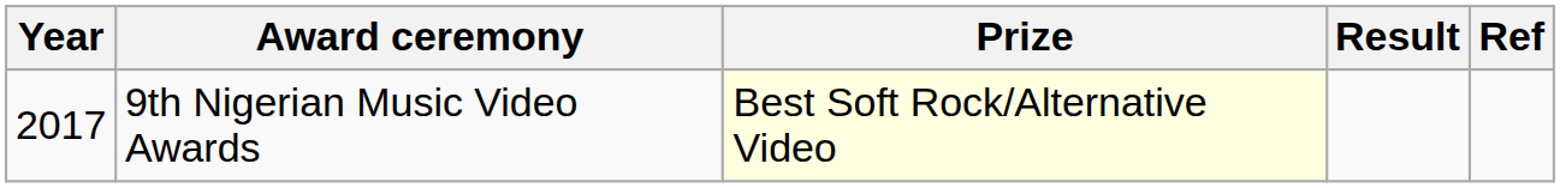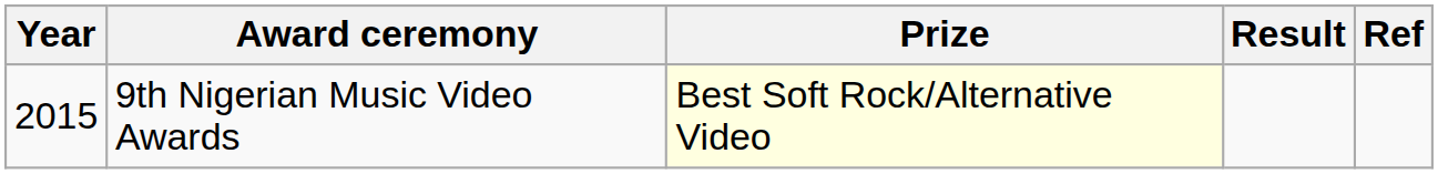9th Nigerian Music Video Awards | Year: 2017 -> 2015
